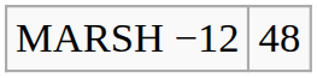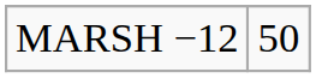MARSH −12 | column 2: 48 -> 50
